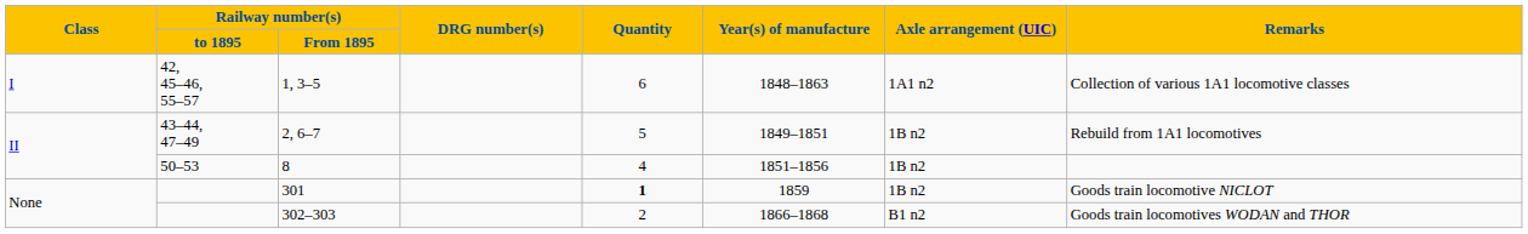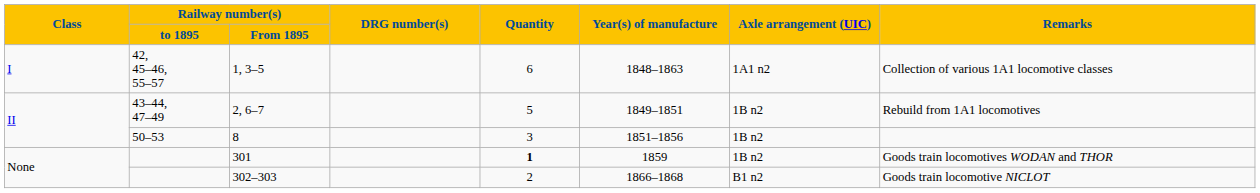8 | Quantity: 4 -> 3
301 | Remarks: Goods train locomotive NICLOT -> Goods train locomotives WODAN and THOR
302–303 | Remarks: Goods train locomotives WODAN and THOR -> Goods train locomotive NICLOT
